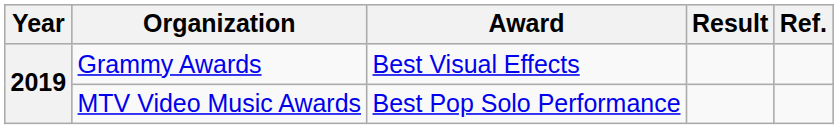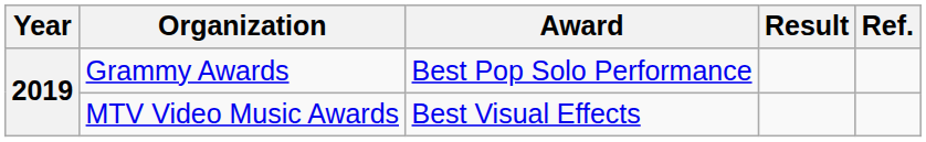Grammy Awards | Award: Best Visual Effects -> Best Pop Solo Performance
MTV Video Music Awards | Award: Best Pop Solo Performance -> Best Visual Effects
